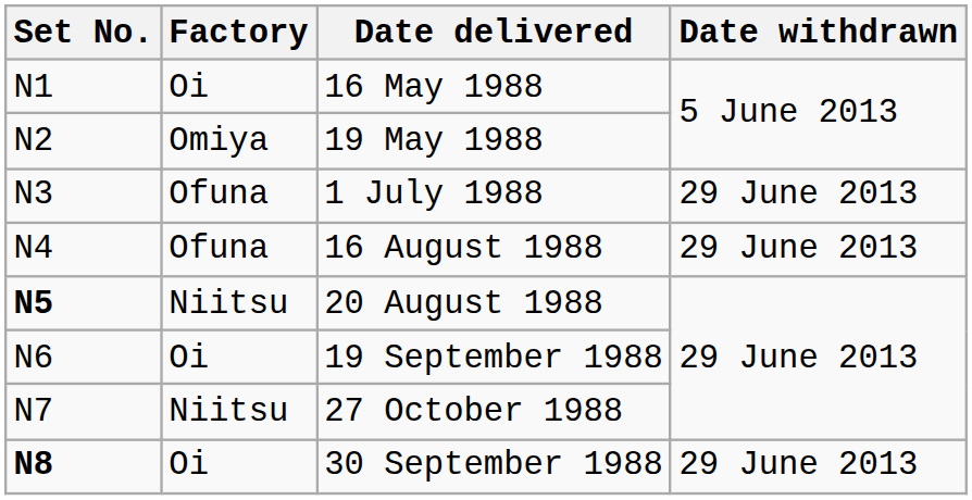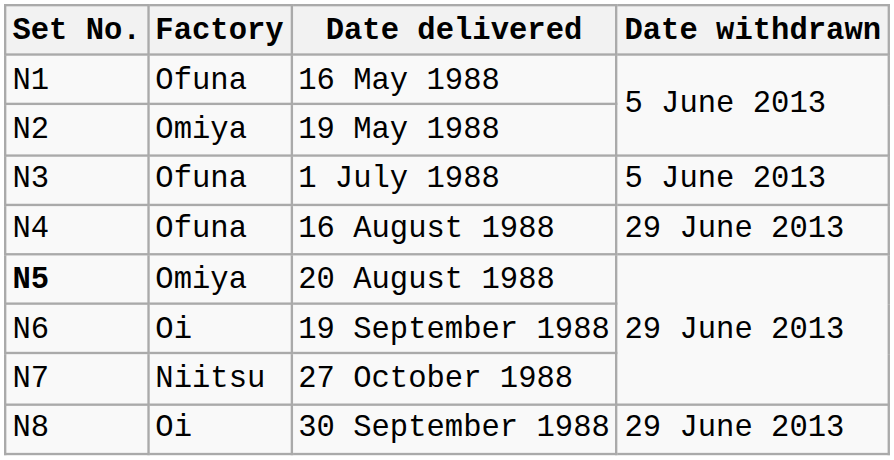16 May 1988 | Factory: Oi -> Ofuna
1 July 1988 | Date withdrawn: 29 June 2013 -> 5 June 2013
20 August 1988 | Factory: Niitsu -> Omiya
30 September 1988 | Set No.: bold -> normal
